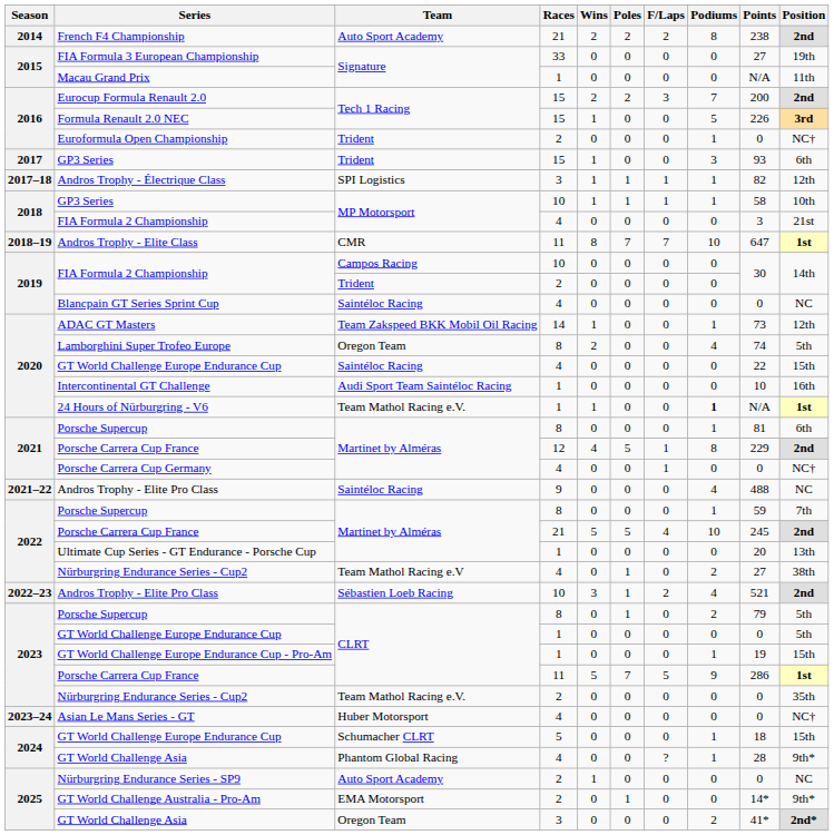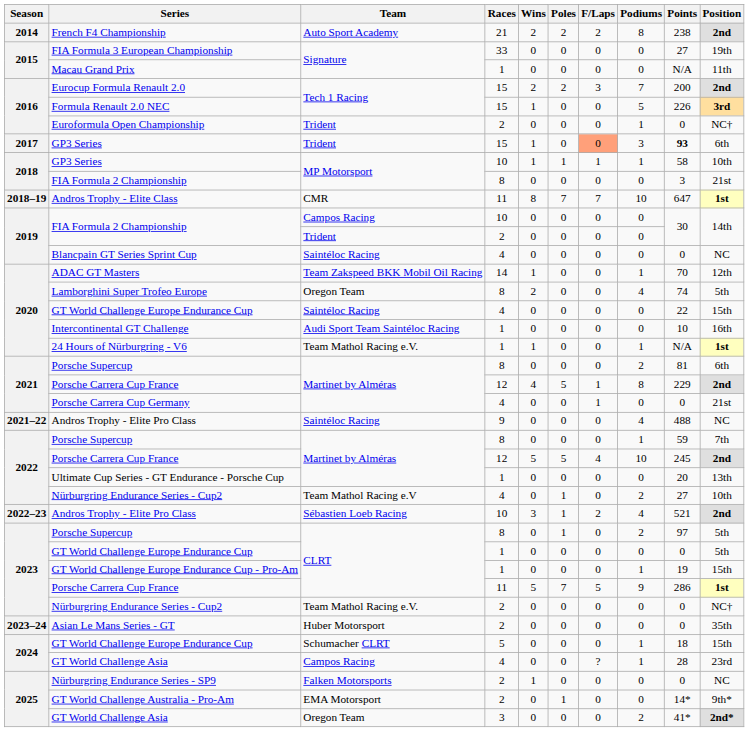2017 / GP3 Series | F/Laps: no background -> lightsalmon background
2017 / GP3 Series | Points: normal -> bold
- row: 2017–18 | Andros Trophy - Électrique Class | SPI Logistics | 3 | 1 | 1 | 1 | 1 | 82 | 12th
2018 / FIA Formula 2 Championship | Races: 4 -> 8
ADAC GT Masters | Points: 73 -> 70
24 Hours of Nürburgring - V6 | Podiums: bold -> normal
2021 / Porsche Supercup | Podiums: 1 -> 2
Porsche Carrera Cup Germany | Position: NC† -> 21st
2022 / Porsche Carrera Cup France | Races: 21 -> 12
2022 / Nürburgring Endurance Series - Cup2 | Position: 38th -> 10th
2023 / Porsche Supercup | Points: 79 -> 97
2023 / Nürburgring Endurance Series - Cup2 | Position: 35th -> NC†
Asian Le Mans Series - GT | Races: 4 -> 2
Asian Le Mans Series - GT | Position: NC† -> 35th
2024 / GT World Challenge Asia | Team: Phantom Global Racing -> Campos Racing
2024 / GT World Challenge Asia | Position: 9th* -> 23rd
Nürburgring Endurance Series - SP9 | Team: Auto Sport Academy -> Falken Motorsports
